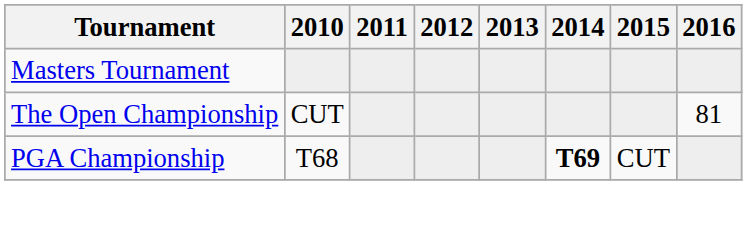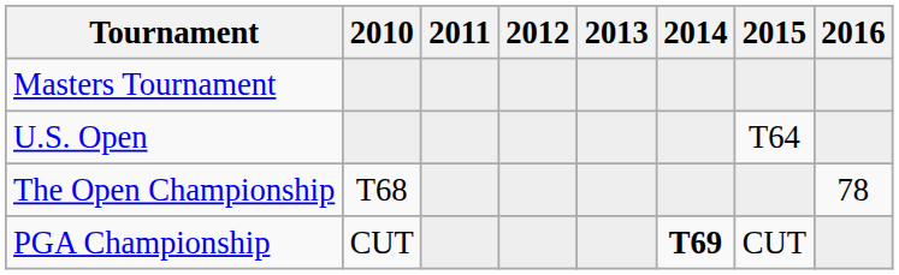+ row: U.S. Open | T64
The Open Championship | 2010: CUT -> T68
The Open Championship | 2016: 81 -> 78
PGA Championship | 2010: T68 -> CUT
